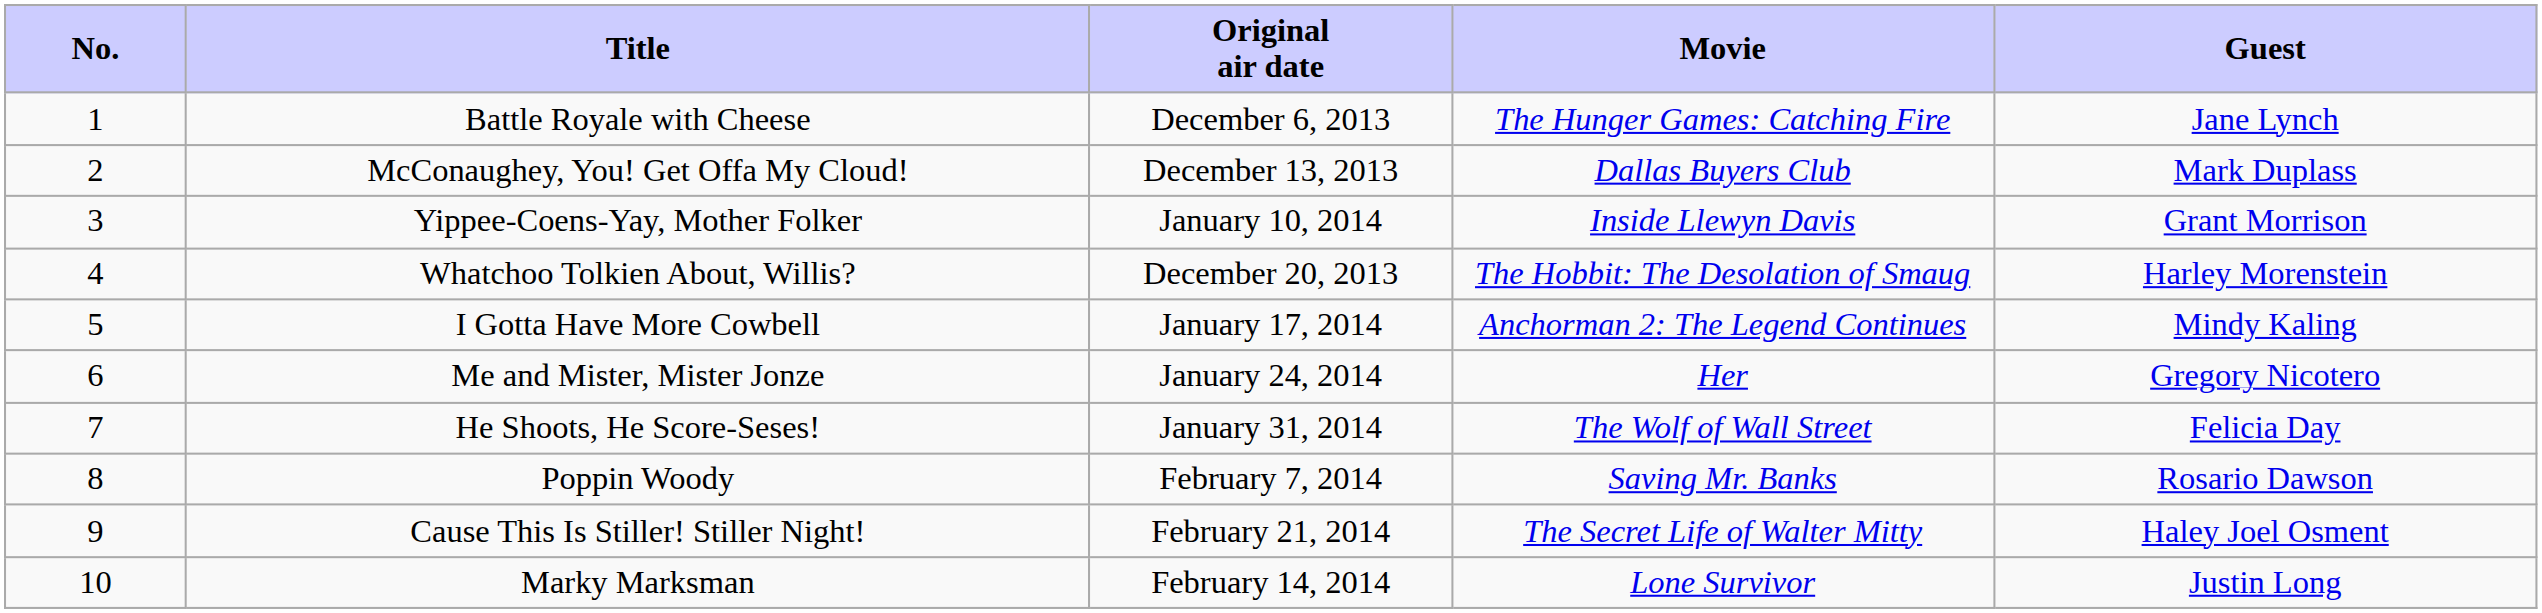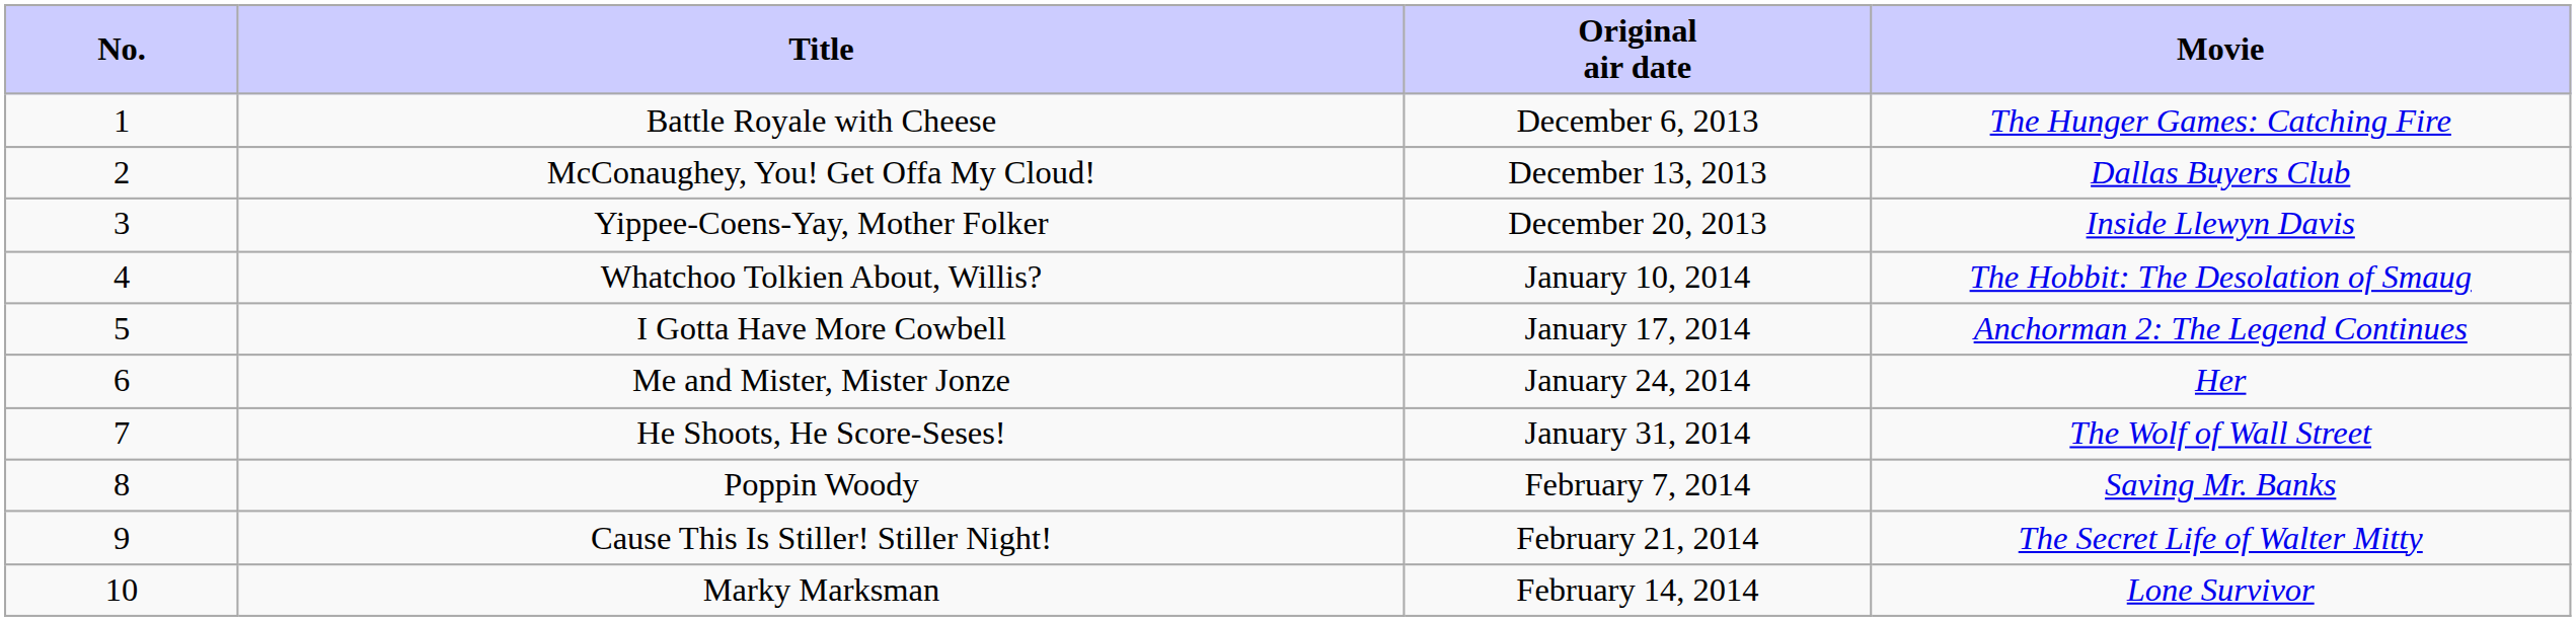- column: Guest | Jane Lynch | Mark Duplass | Grant Morrison | Harley Morenstein | Mindy Kaling | Gregory Nicotero | Felicia Day | Rosario Dawson | Haley Joel Osment | Justin Long
Yippee-Coens-Yay, Mother Folker | Original air date: January 10, 2014 -> December 20, 2013
Whatchoo Tolkien About, Willis? | Original air date: December 20, 2013 -> January 10, 2014
